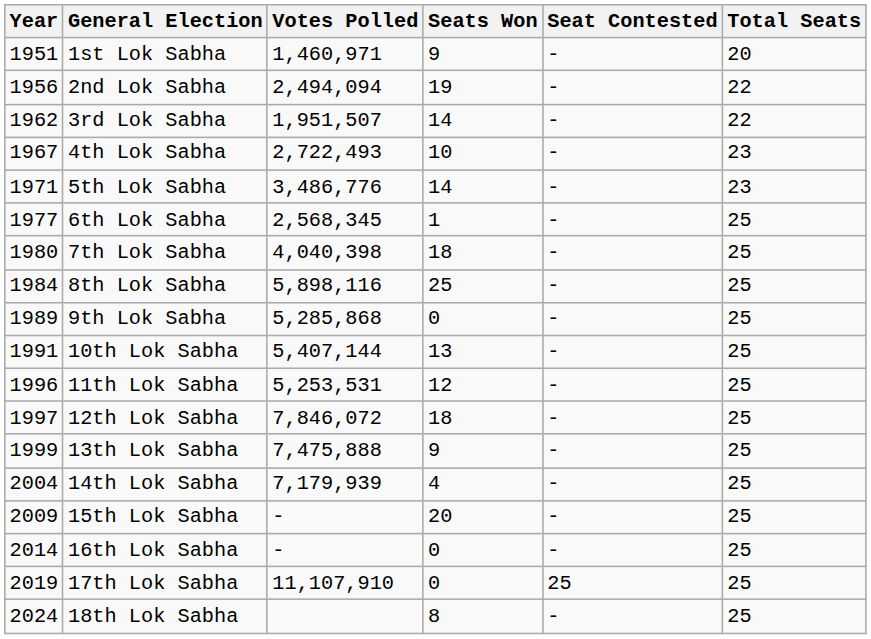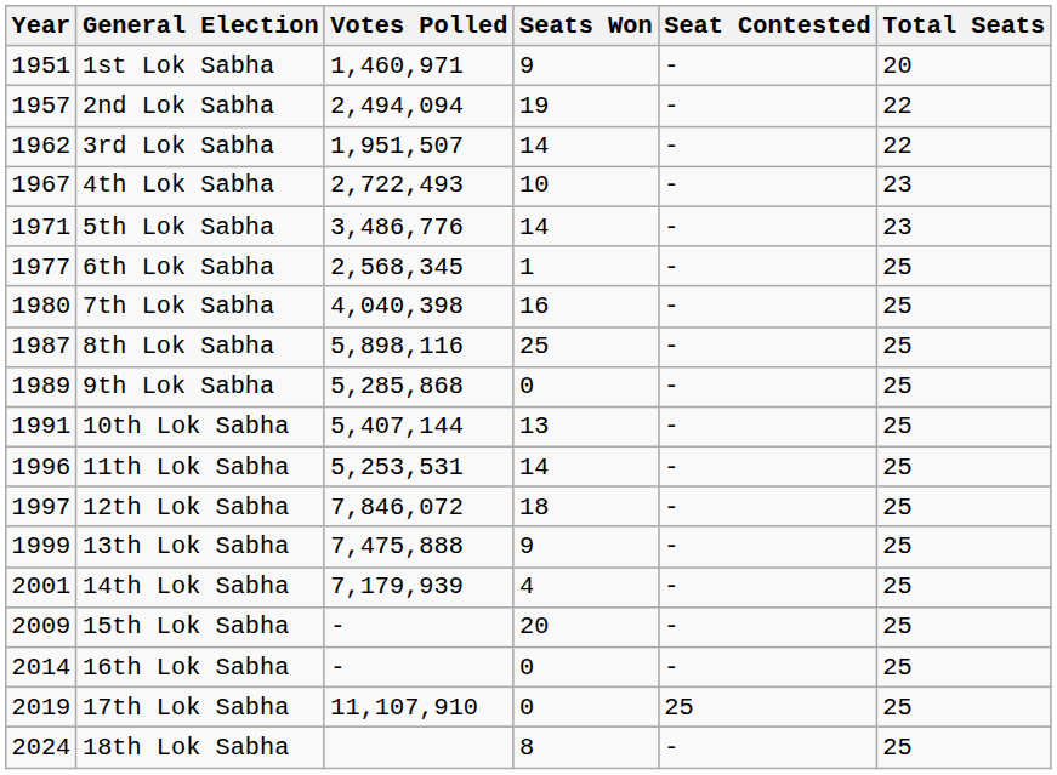2nd Lok Sabha | Year: 1956 -> 1957
7th Lok Sabha | Seats Won: 18 -> 16
8th Lok Sabha | Year: 1984 -> 1987
11th Lok Sabha | Seats Won: 12 -> 14
14th Lok Sabha | Year: 2004 -> 2001
